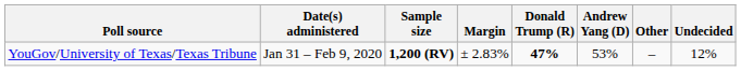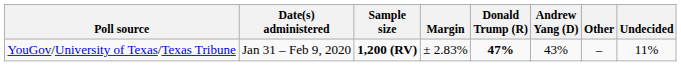YouGov/University of Texas/Texas Tribune | Andrew Yang (D): 53% -> 43%
YouGov/University of Texas/Texas Tribune | Undecided: 12% -> 11%
